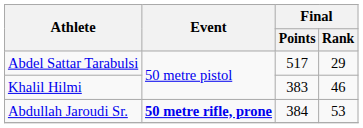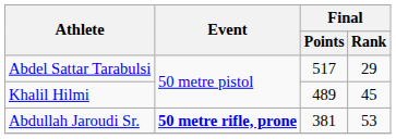Khalil Hilmi | Final / Points: 383 -> 489
Khalil Hilmi | Final / Rank: 46 -> 45
Abdullah Jaroudi Sr. | Final / Points: 384 -> 381
